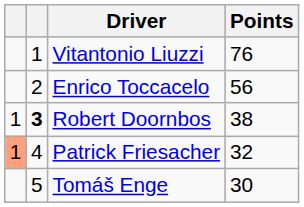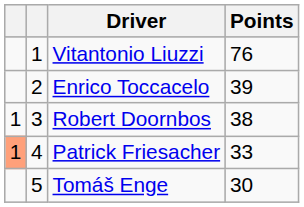Enrico Toccacelo | Points: 56 -> 39
Robert Doornbos | column 2: bold -> normal
Patrick Friesacher | Points: 32 -> 33
